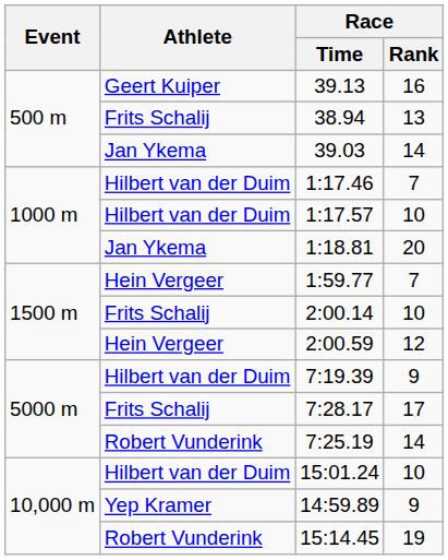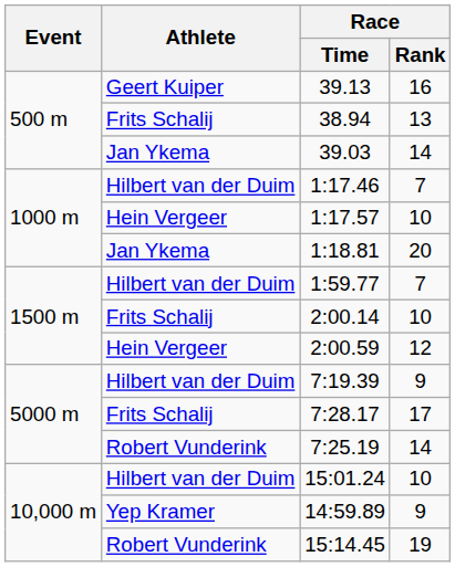1:17.57 | Athlete: Hilbert van der Duim -> Hein Vergeer
1:59.77 | Athlete: Hein Vergeer -> Hilbert van der Duim
